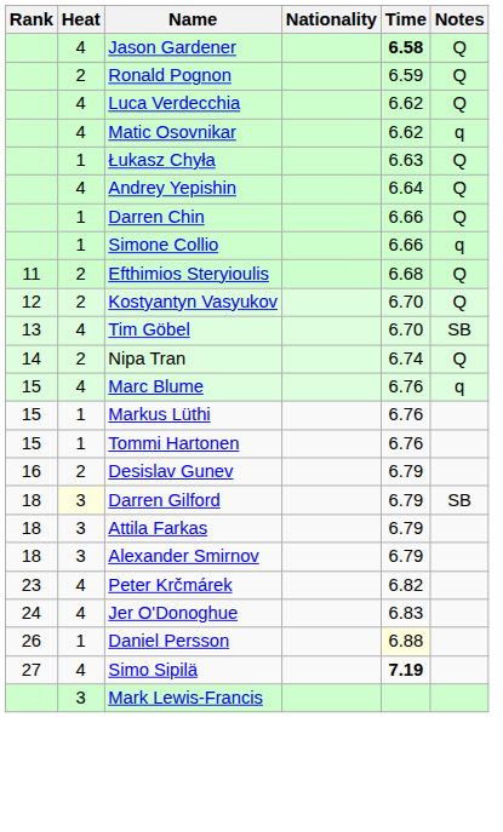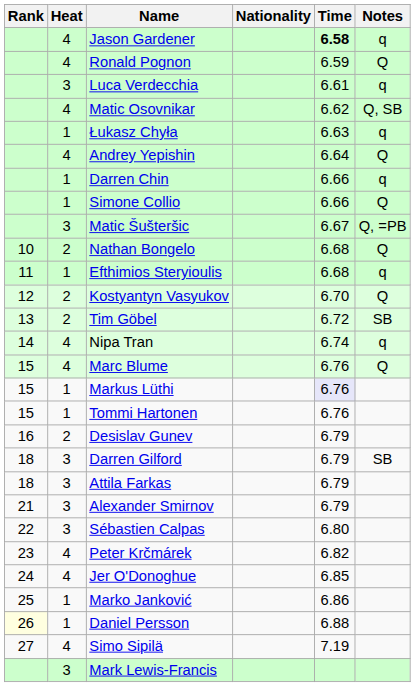Jason Gardener | Notes: Q -> q
Ronald Pognon | Heat: 2 -> 4
Luca Verdecchia | Heat: 4 -> 3
Luca Verdecchia | Time: 6.62 -> 6.61
Luca Verdecchia | Notes: Q -> q
Matic Osovnikar | Notes: q -> Q, SB
Łukasz Chyła | Notes: Q -> q
Darren Chin | Notes: Q -> q
Simone Collio | Notes: q -> Q
+ row: 3 | Matic Šušteršic | 6.67 | Q, =PB
+ row: 10 | 2 | Nathan Bongelo | 6.68 | Q
Efthimios Steryioulis | Heat: 2 -> 1
Efthimios Steryioulis | Notes: Q -> q
Tim Göbel | Heat: 4 -> 2
Tim Göbel | Time: 6.70 -> 6.72
Nipa Tran | Heat: 2 -> 4
Nipa Tran | Notes: Q -> q
Marc Blume | Notes: q -> Q
Markus Lüthi | Time: no background -> lavender background
Darren Gilford | Heat: lightyellow background -> no background
Alexander Smirnov | Rank: 18 -> 21
+ row: 22 | 3 | Sébastien Calpas | 6.80
Jer O'Donoghue | Time: 6.83 -> 6.85
+ row: 25 | 1 | Marko Janković | 6.86
Daniel Persson | Rank: no background -> lightyellow background
Daniel Persson | Time: lightyellow background -> no background
Simo Sipilä | Time: bold -> normal
